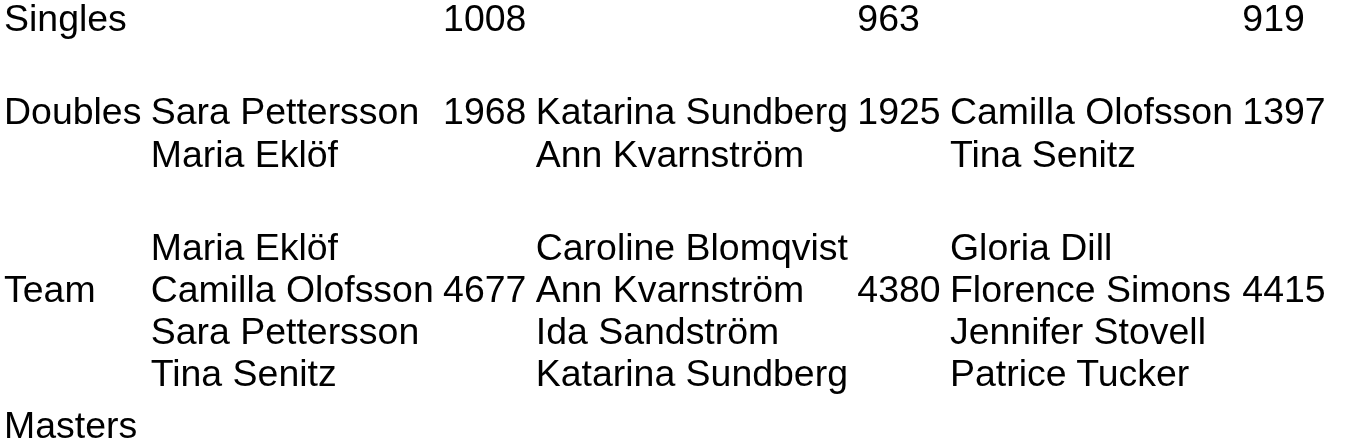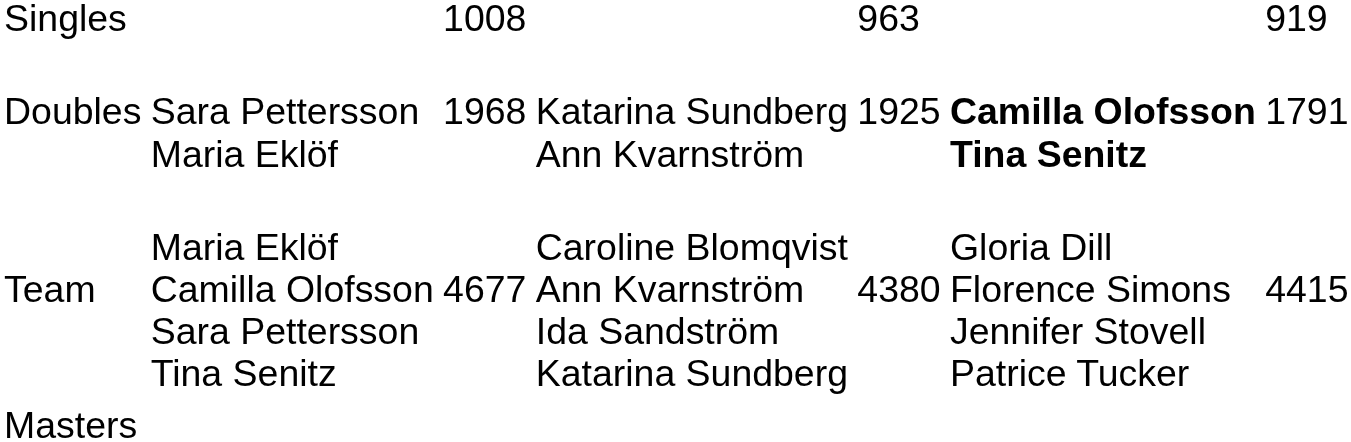Doubles | column 6: normal -> bold
Doubles | column 7: 1397 -> 1791
